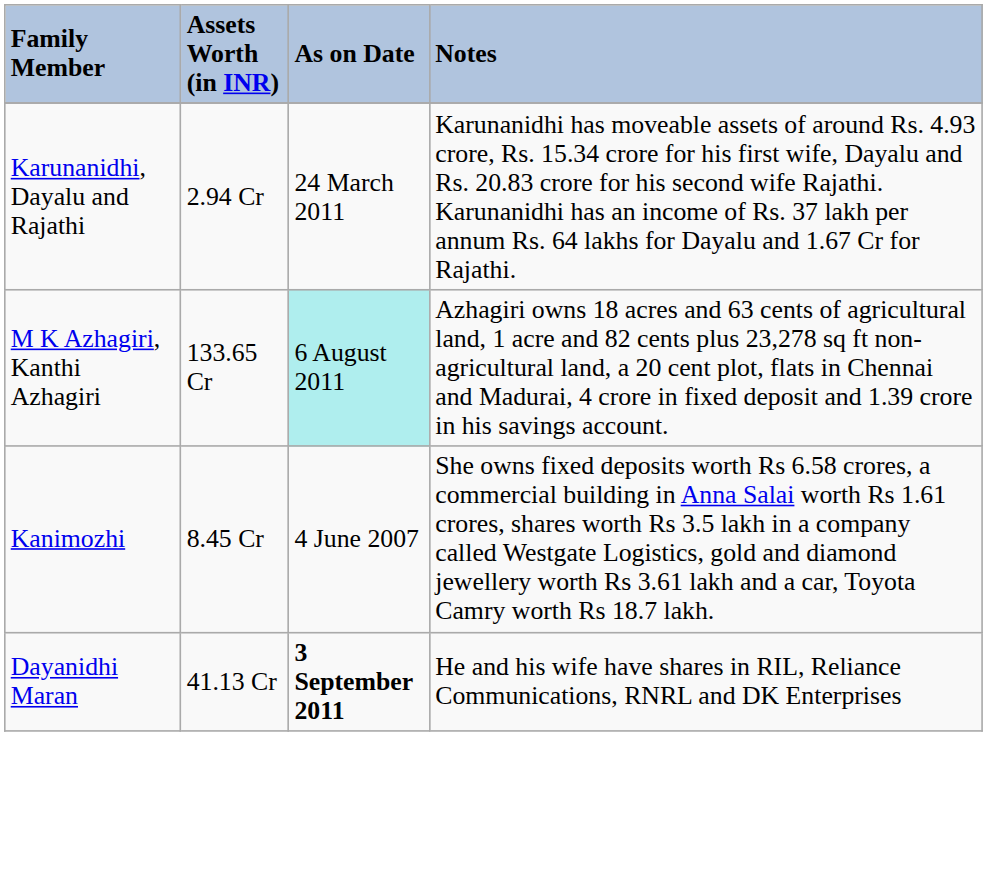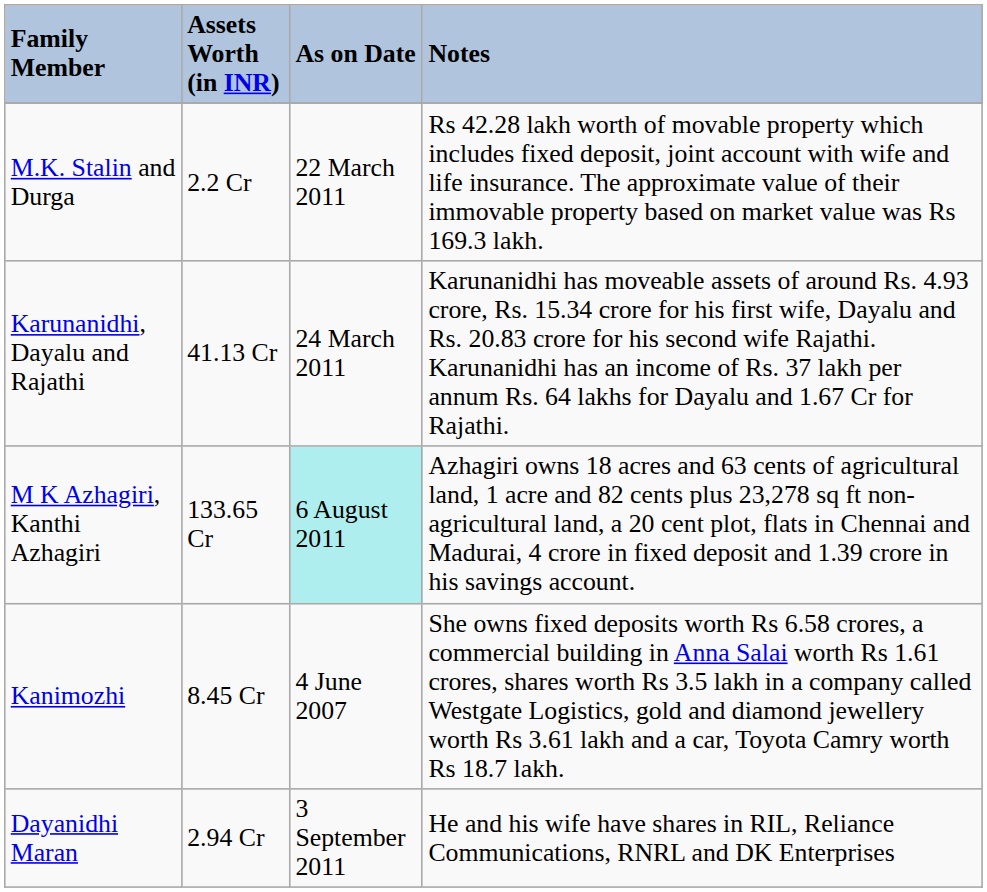+ row: M.K. Stalin and Durga | 2.2 Cr | 22 March 2011 | Rs 42.28 lakh worth of movable property which includes fixed deposit, joint account with wife and life insurance. The approximate value of their immovable property based on market value was Rs 169.3 lakh.
Karunanidhi, Dayalu and Rajathi | Assets Worth (in INR): 2.94 Cr -> 41.13 Cr
Dayanidhi Maran | Assets Worth (in INR): 41.13 Cr -> 2.94 Cr
Dayanidhi Maran | As on Date: bold -> normal
